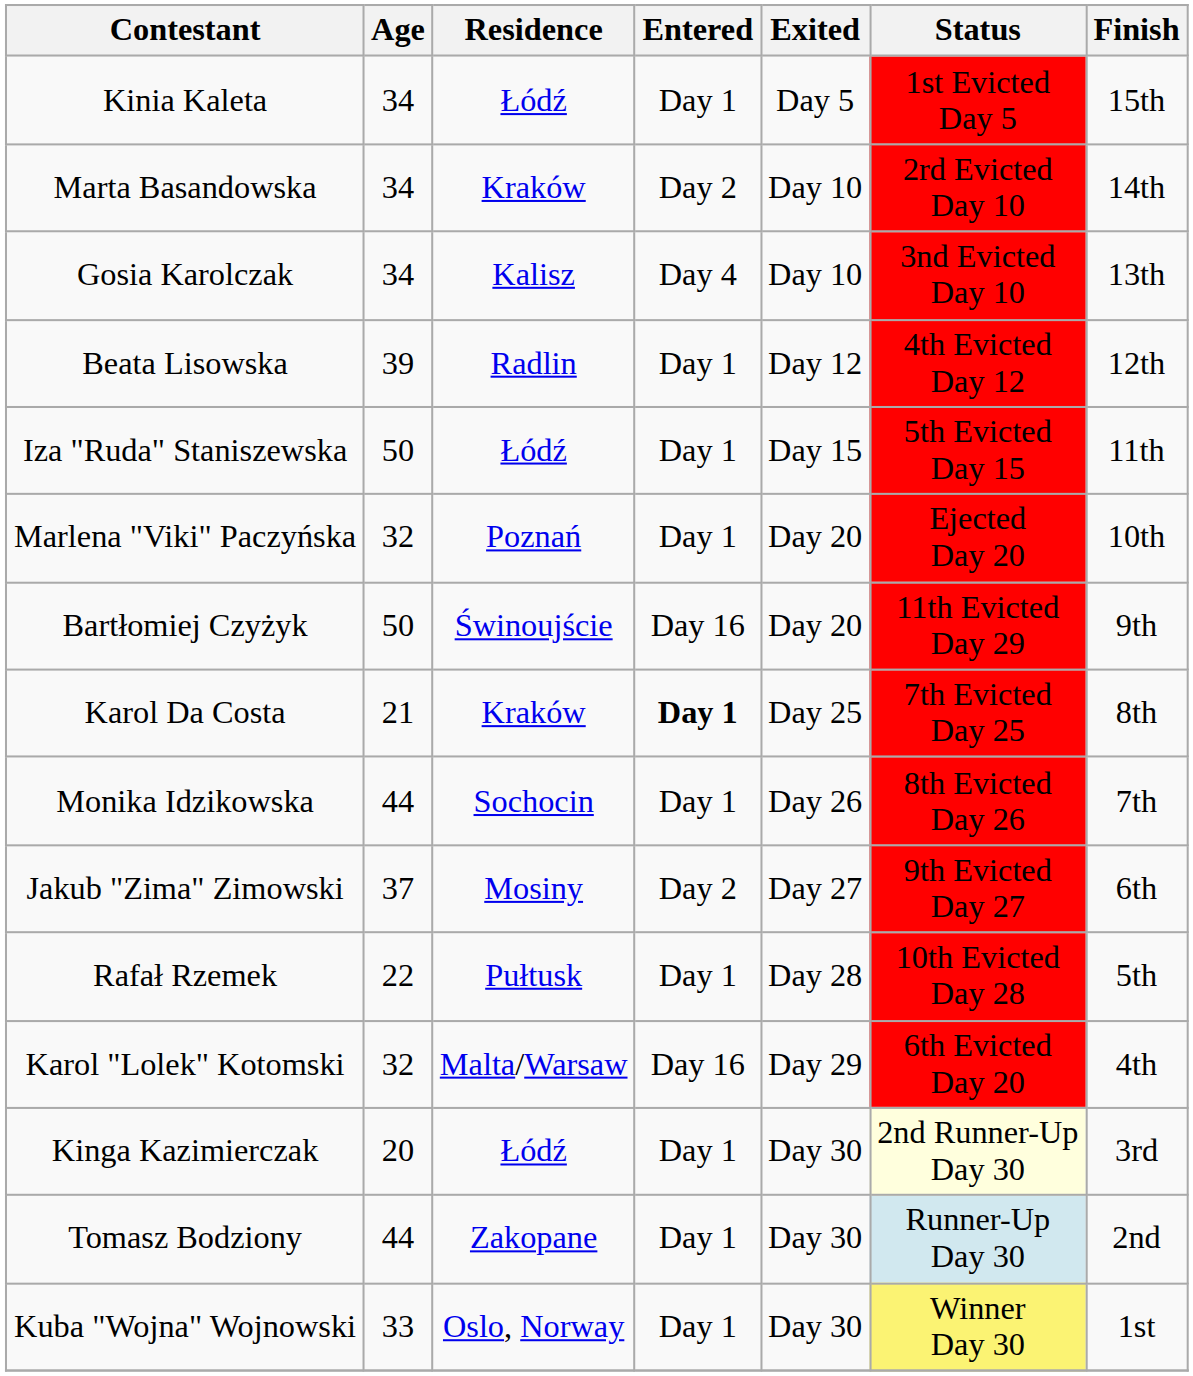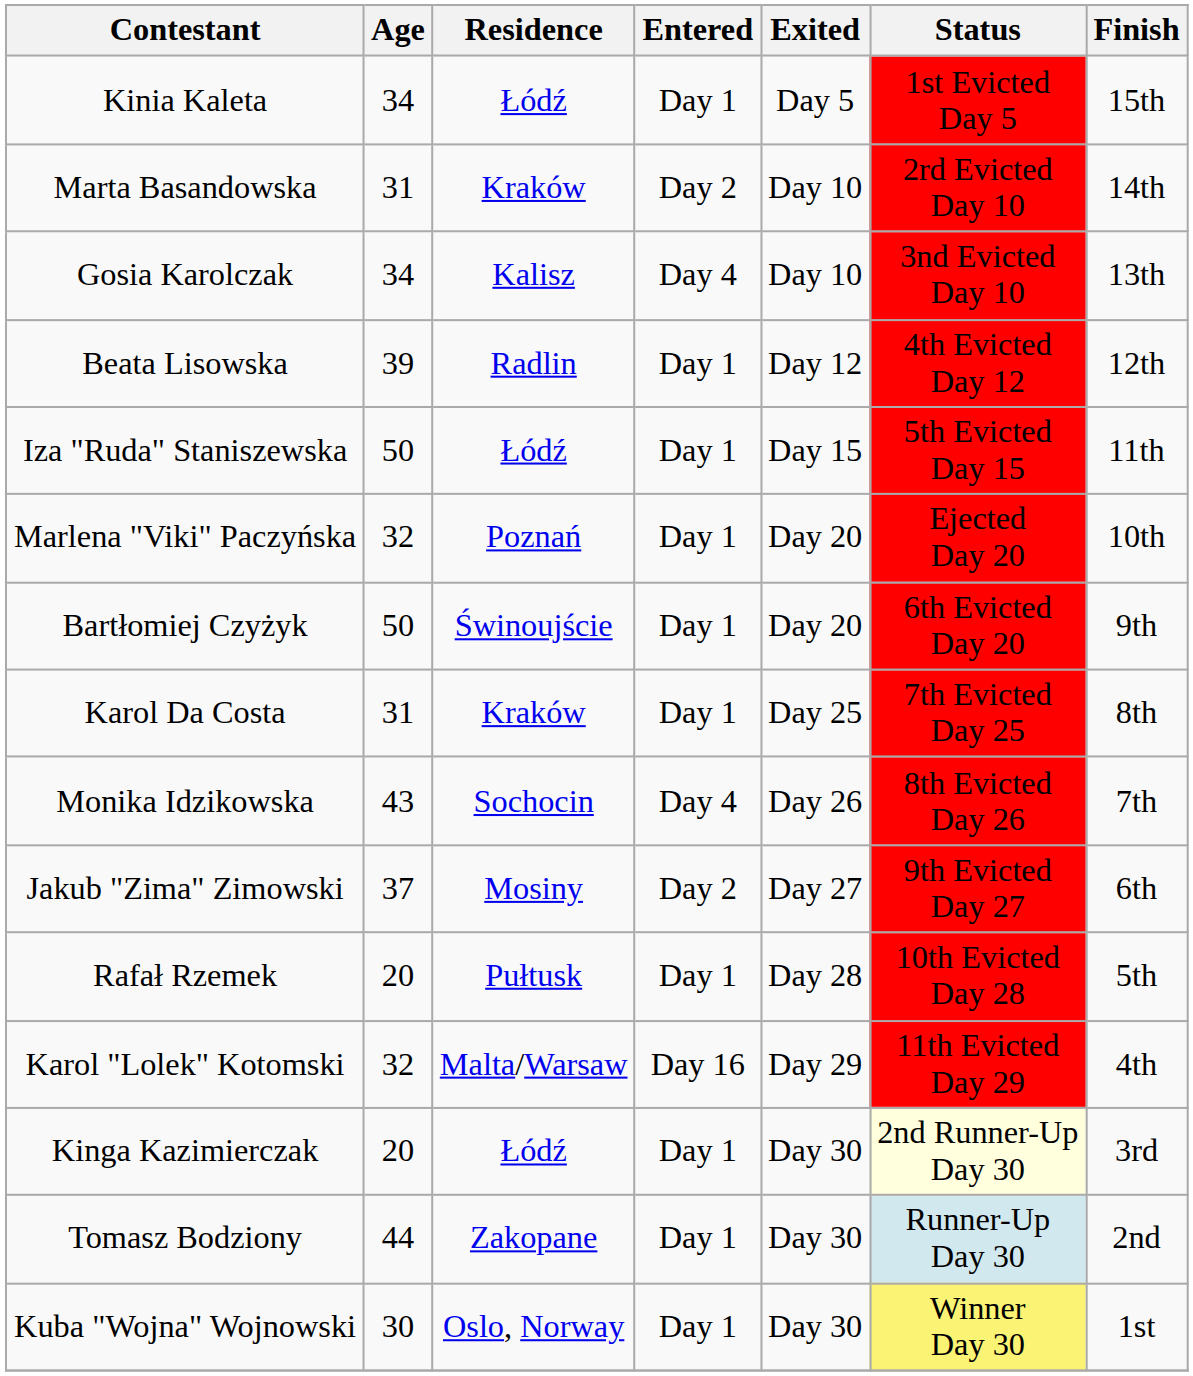Marta Basandowska | Age: 34 -> 31
Bartłomiej Czyżyk | Entered: Day 16 -> Day 1
Bartłomiej Czyżyk | Status: 11th Evicted Day 29 -> 6th Evicted Day 20
Karol Da Costa | Age: 21 -> 31
Karol Da Costa | Entered: bold -> normal
Monika Idzikowska | Age: 44 -> 43
Monika Idzikowska | Entered: Day 1 -> Day 4
Rafał Rzemek | Age: 22 -> 20
Karol "Lolek" Kotomski | Status: 6th Evicted Day 20 -> 11th Evicted Day 29
Kuba "Wojna" Wojnowski | Age: 33 -> 30
